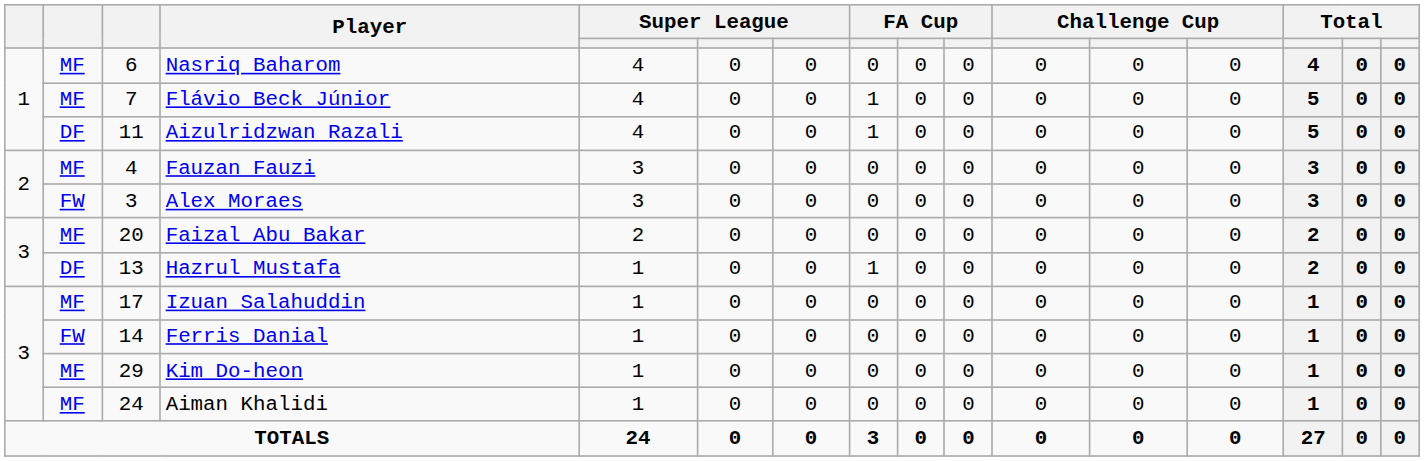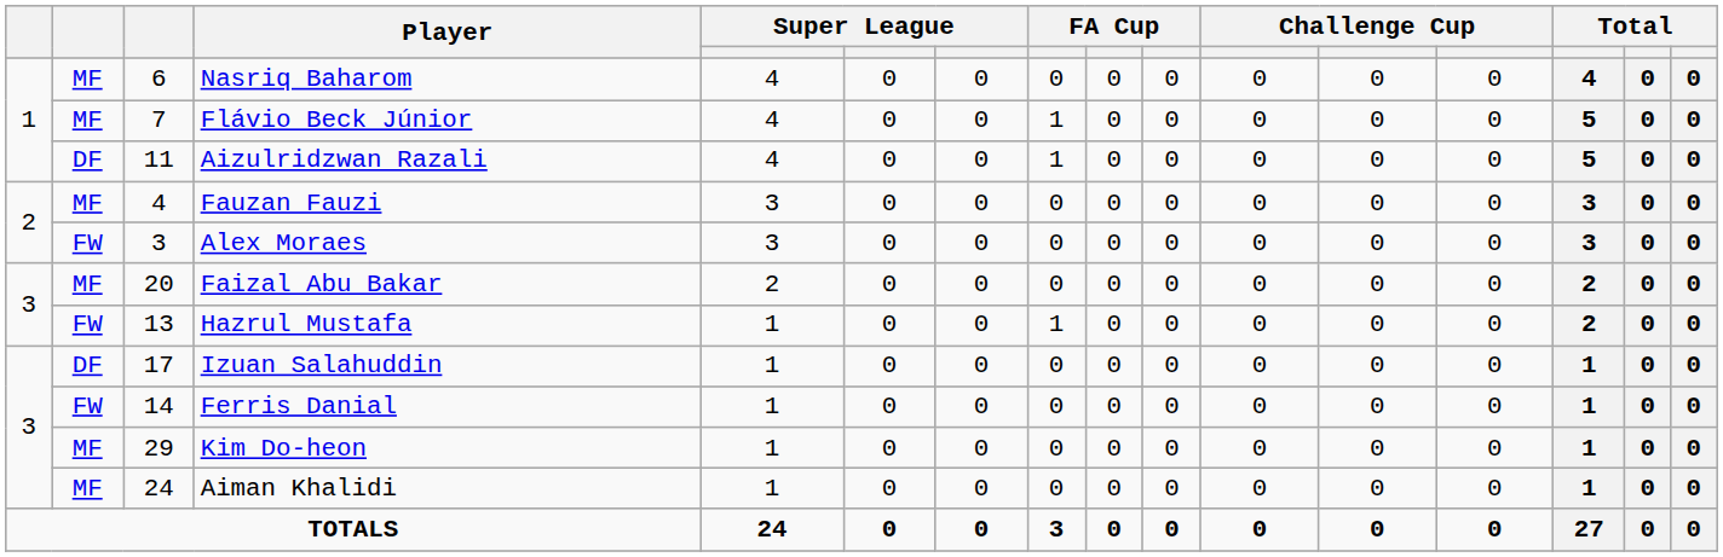Hazrul Mustafa | column 2: DF -> FW
Izuan Salahuddin | column 2: MF -> DF
